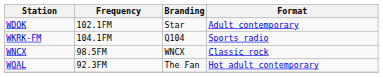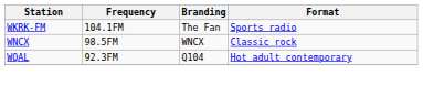- row: WDOK | 102.1FM | Star | Adult contemporary
WKRK-FM | Branding: Q104 -> The Fan
WQAL | Branding: The Fan -> Q104
